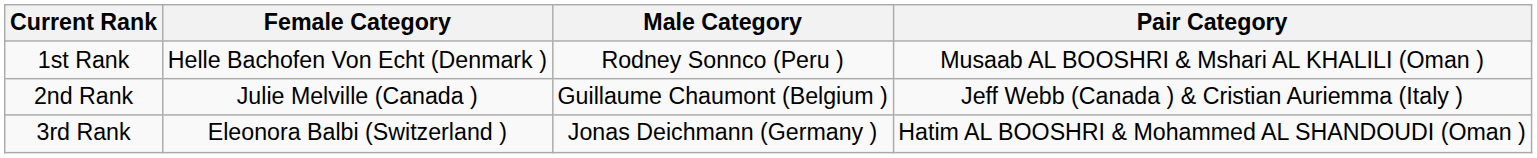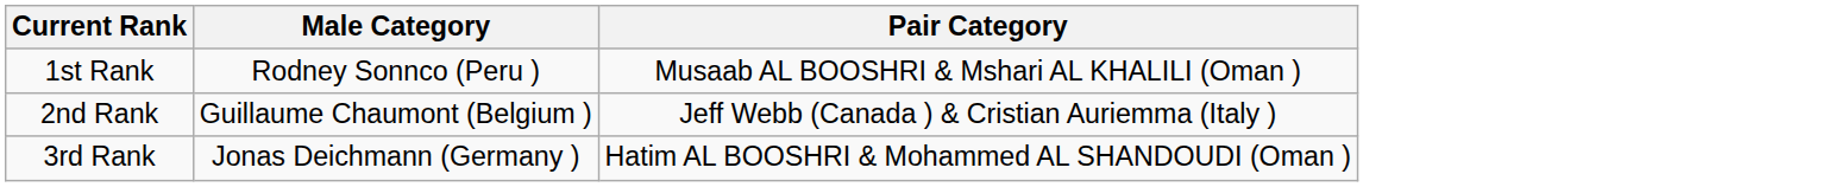- column: Female Category | Helle Bachofen Von Echt (Denmark ) | Julie Melville (Canada ) | Eleonora Balbi (Switzerland )
